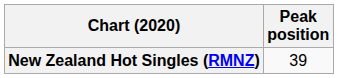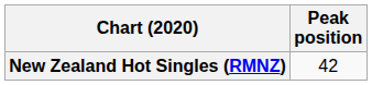New Zealand Hot Singles (RMNZ) | Peak position: 39 -> 42
